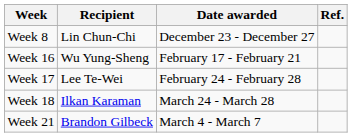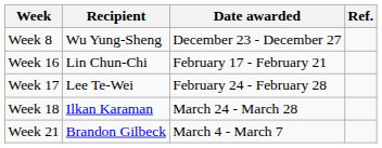Week 8 | Recipient: Lin Chun-Chi -> Wu Yung-Sheng
Week 16 | Recipient: Wu Yung-Sheng -> Lin Chun-Chi
